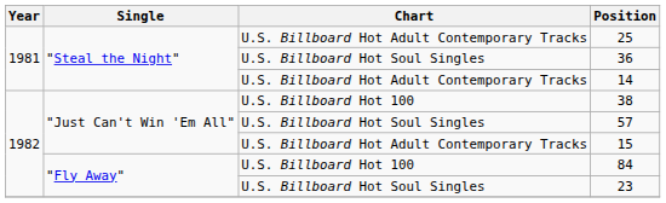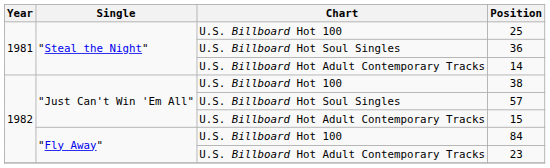25 | Chart: U.S. Billboard Hot Adult Contemporary Tracks -> U.S. Billboard Hot 100
23 | Chart: U.S. Billboard Hot Soul Singles -> U.S. Billboard Hot Adult Contemporary Tracks
